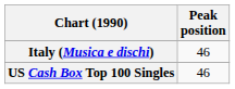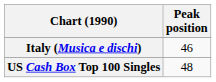US Cash Box Top 100 Singles | Peak position: 46 -> 48
